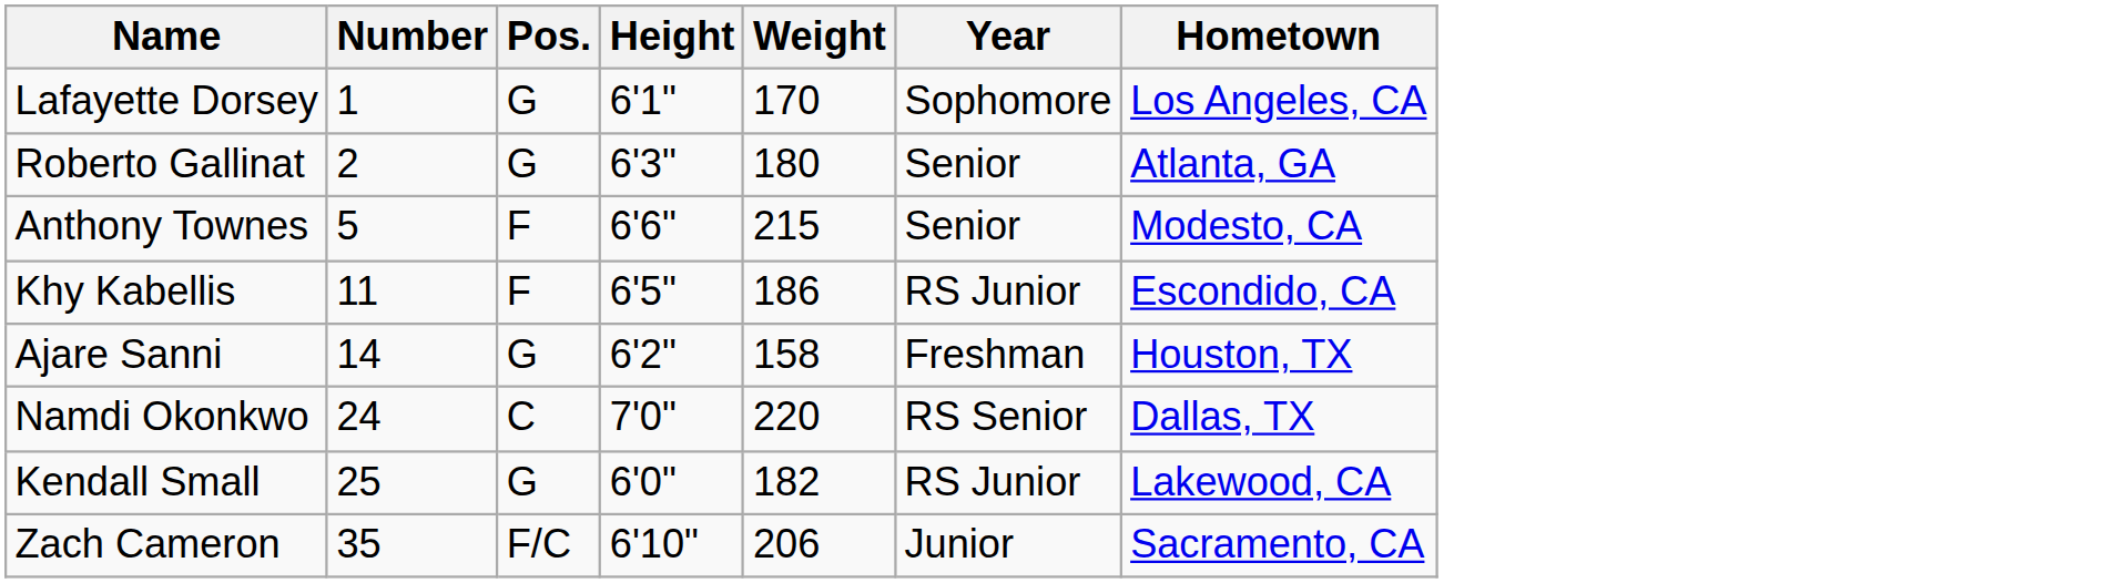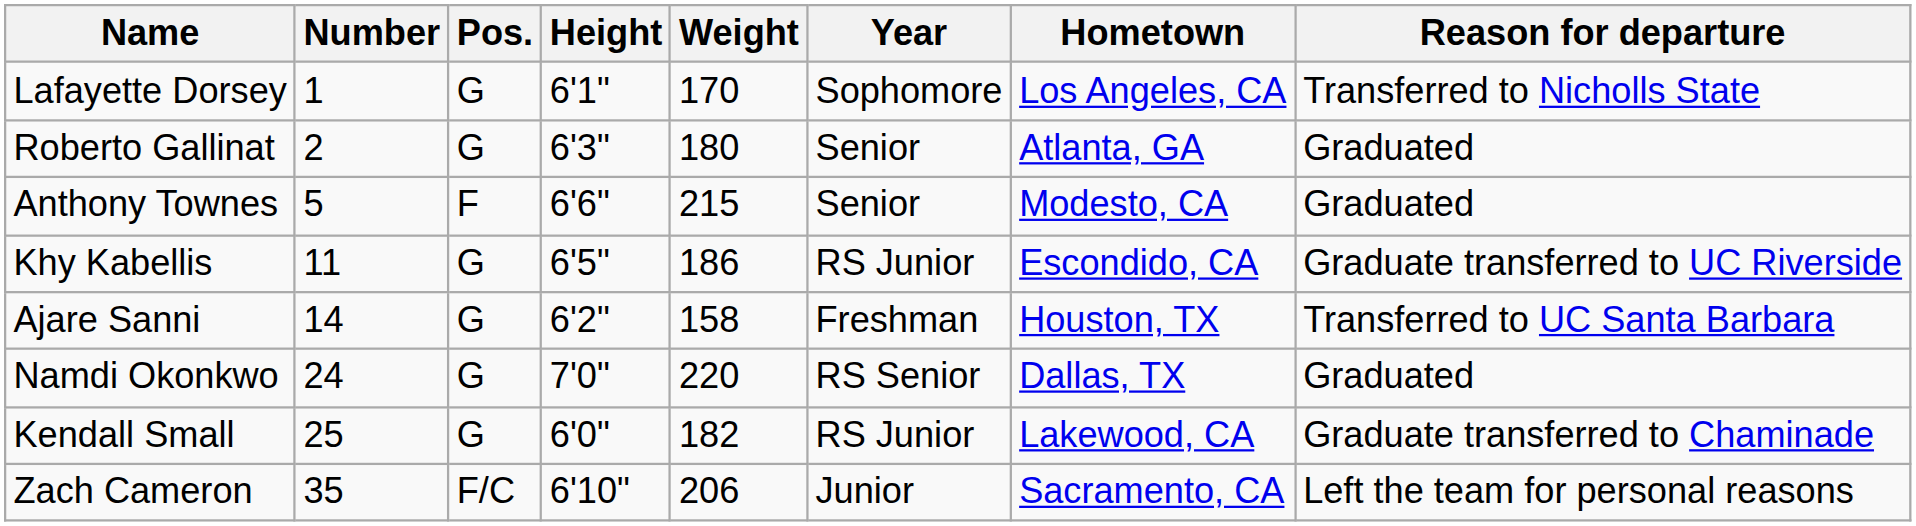+ column: Reason for departure | Transferred to Nicholls State | Graduated | Graduated | Graduate transferred to UC Riverside | Transferred to UC Santa Barbara | Graduated | Graduate transferred to Chaminade | Left the team for personal reasons
Khy Kabellis | Pos.: F -> G
Namdi Okonkwo | Pos.: C -> G
